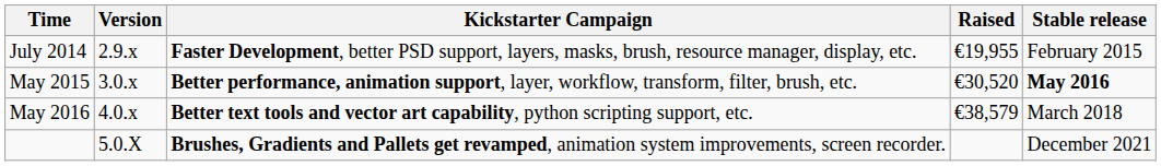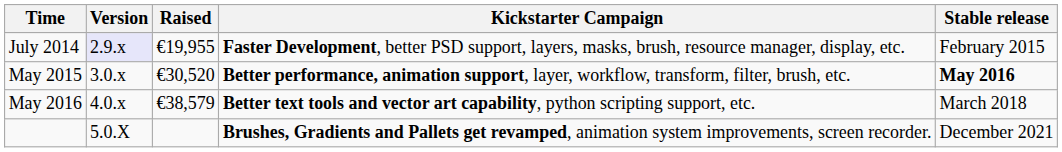columns swapped: Raised <-> Kickstarter Campaign
July 2014 | Version: no background -> lavender background
